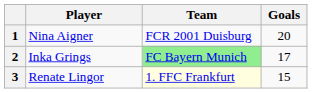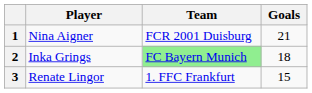1 | Goals: 20 -> 21
2 | Goals: 17 -> 18
3 | Team: lightyellow background -> no background
